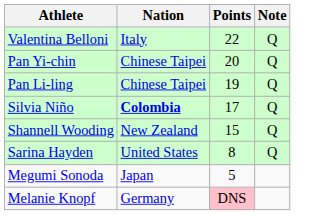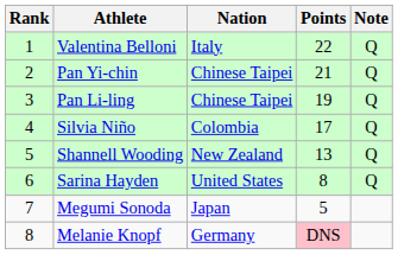+ column: Rank | 1 | 2 | 3 | 4 | 5 | 6 | 7 | 8
Pan Yi-chin | Points: 20 -> 21
Silvia Niño | Nation: bold -> normal
Shannell Wooding | Points: 15 -> 13
